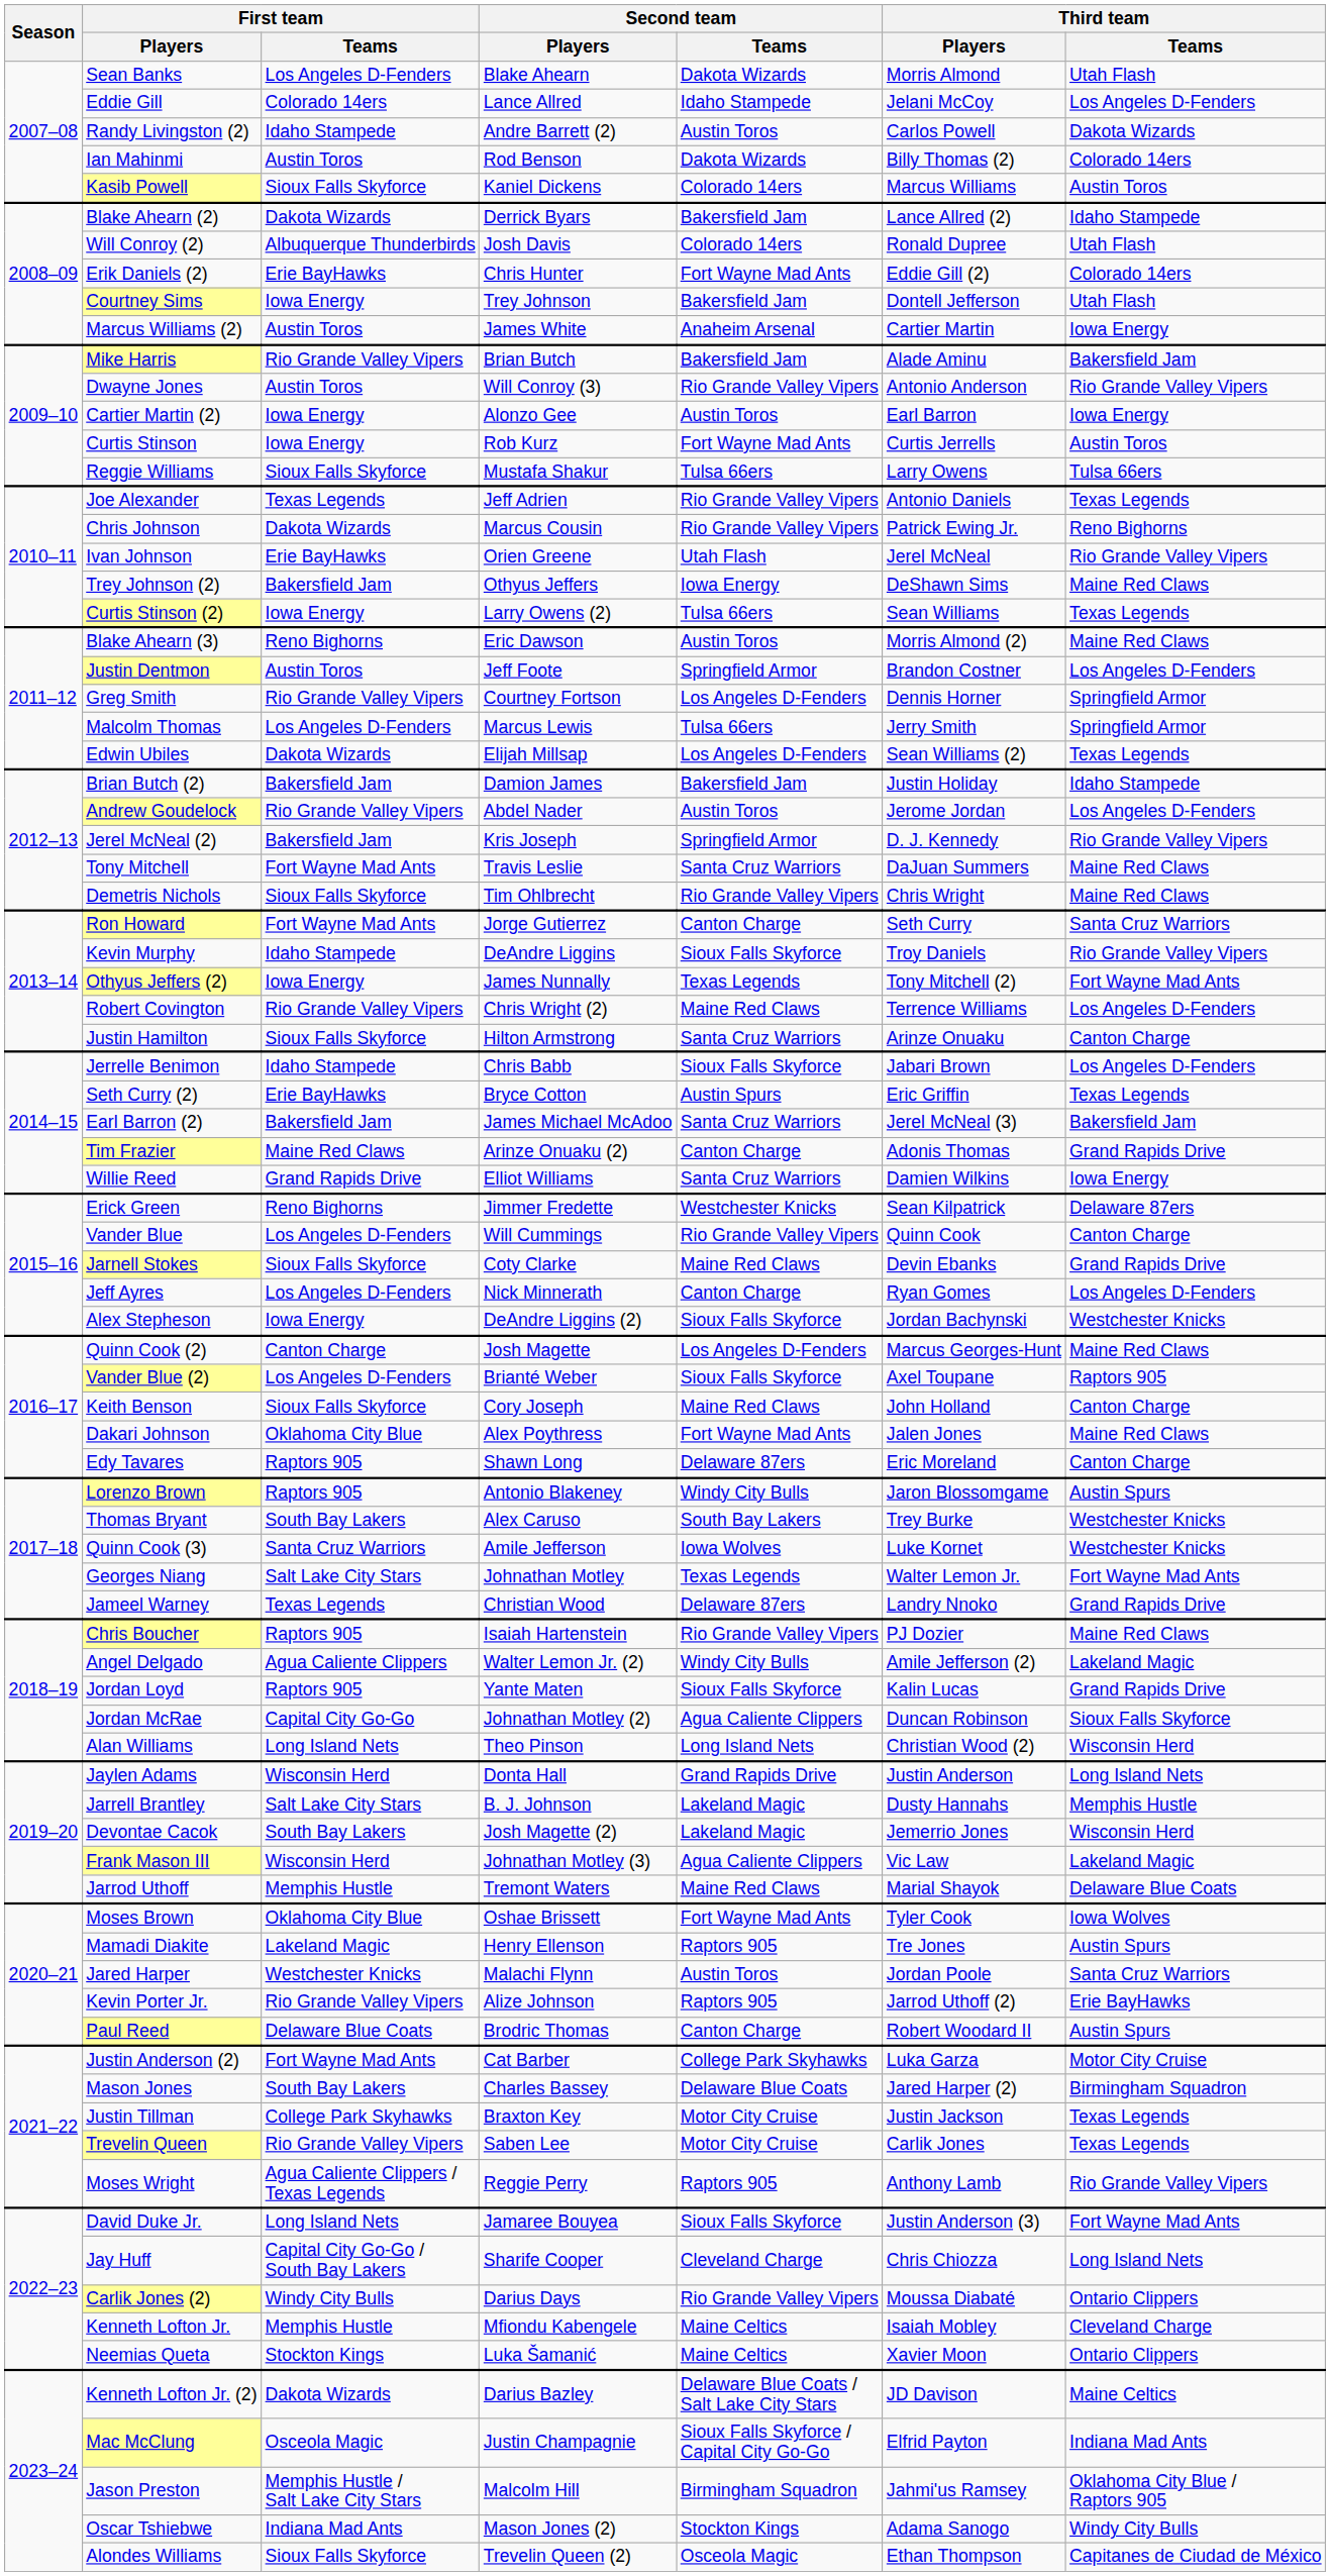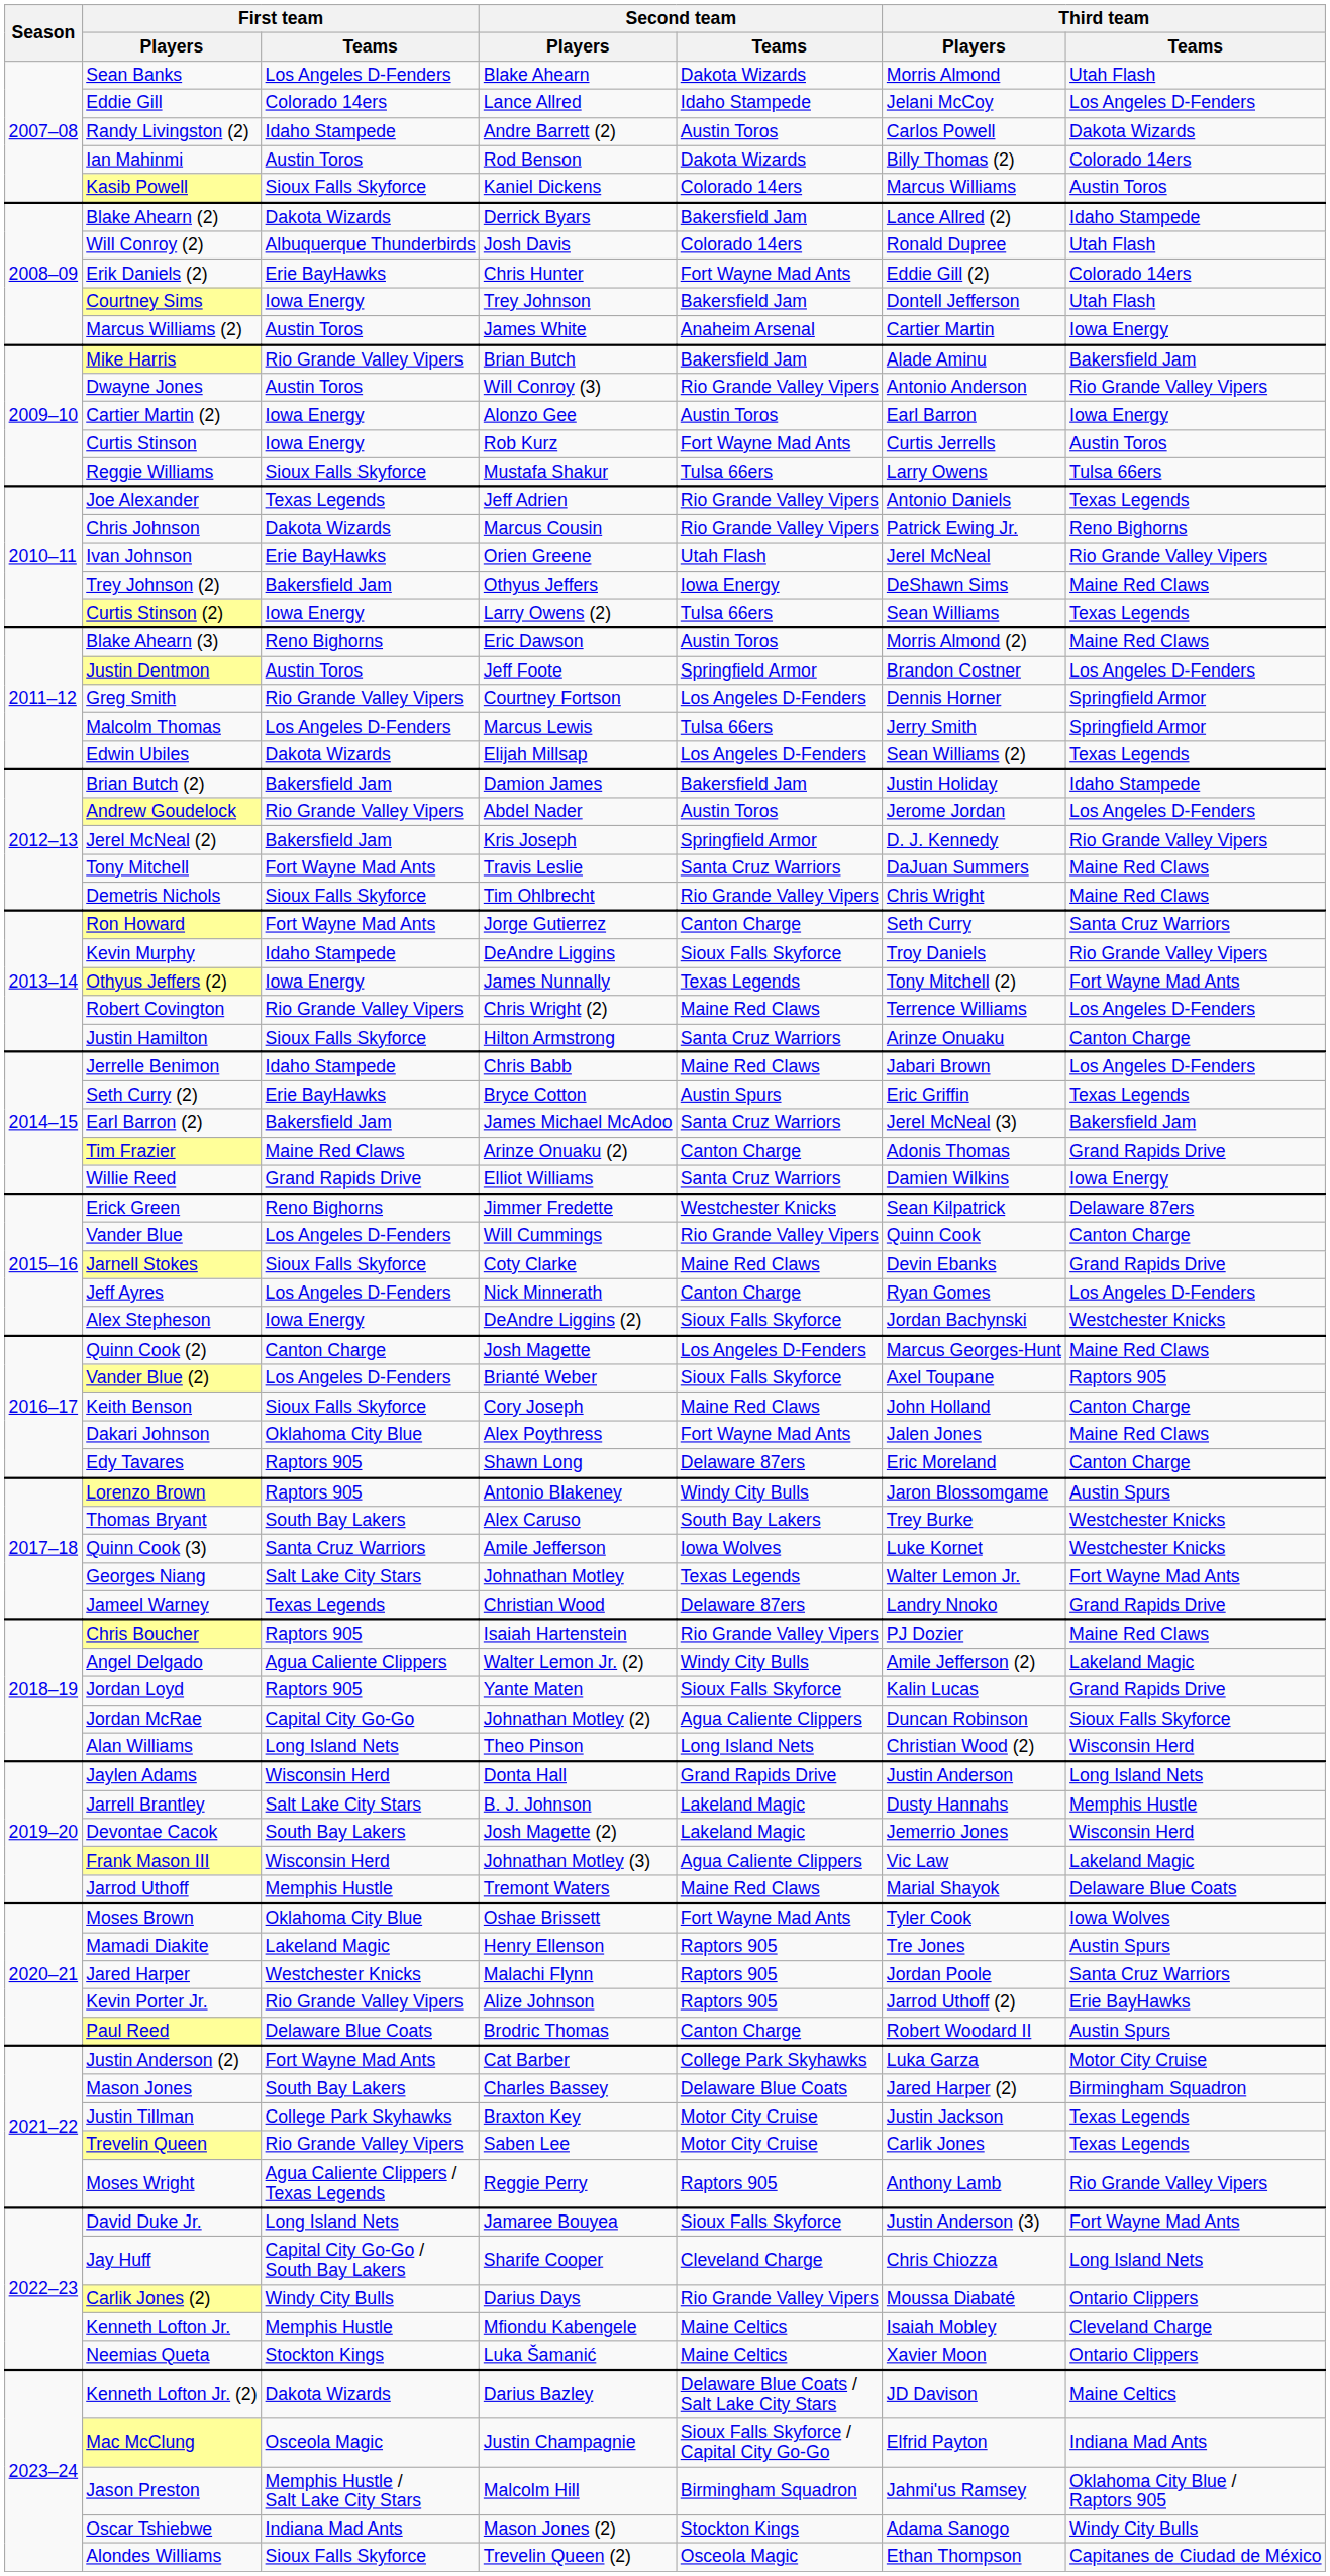Jerrelle Benimon | Second team / Teams: Sioux Falls Skyforce -> Maine Red Claws
Jared Harper | Second team / Teams: Austin Toros -> Raptors 905
